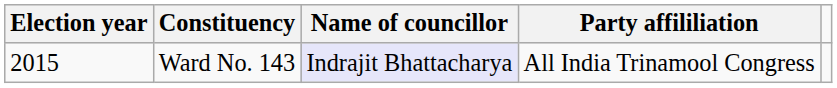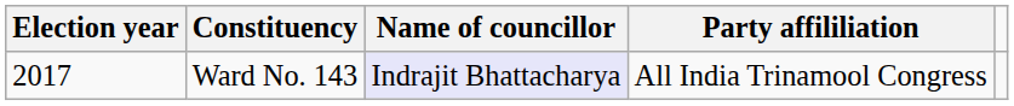Ward No. 143 | Election year: 2015 -> 2017
